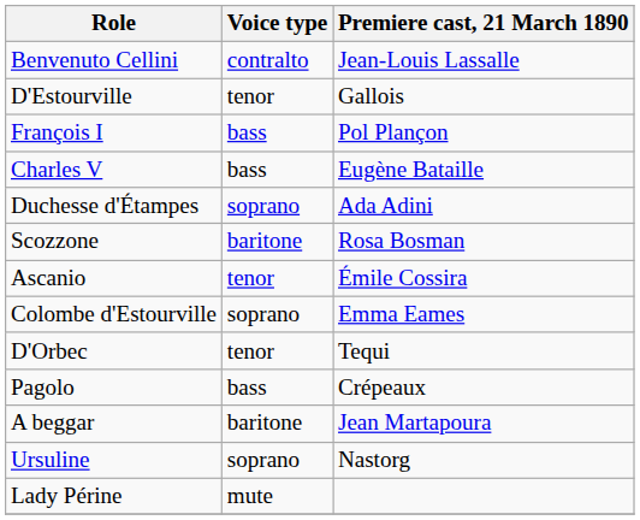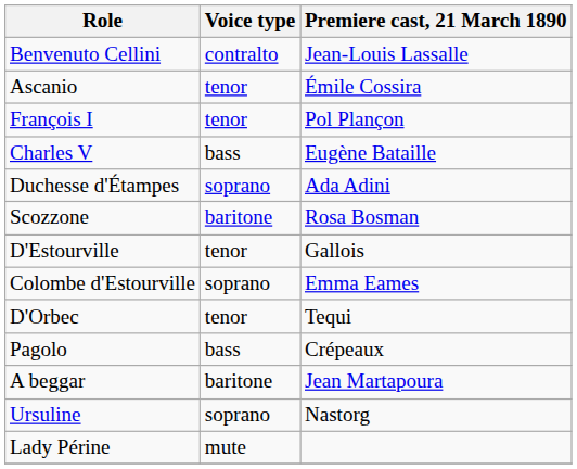rows swapped: Ascanio <-> D'Estourville
François I | Voice type: bass -> tenor
